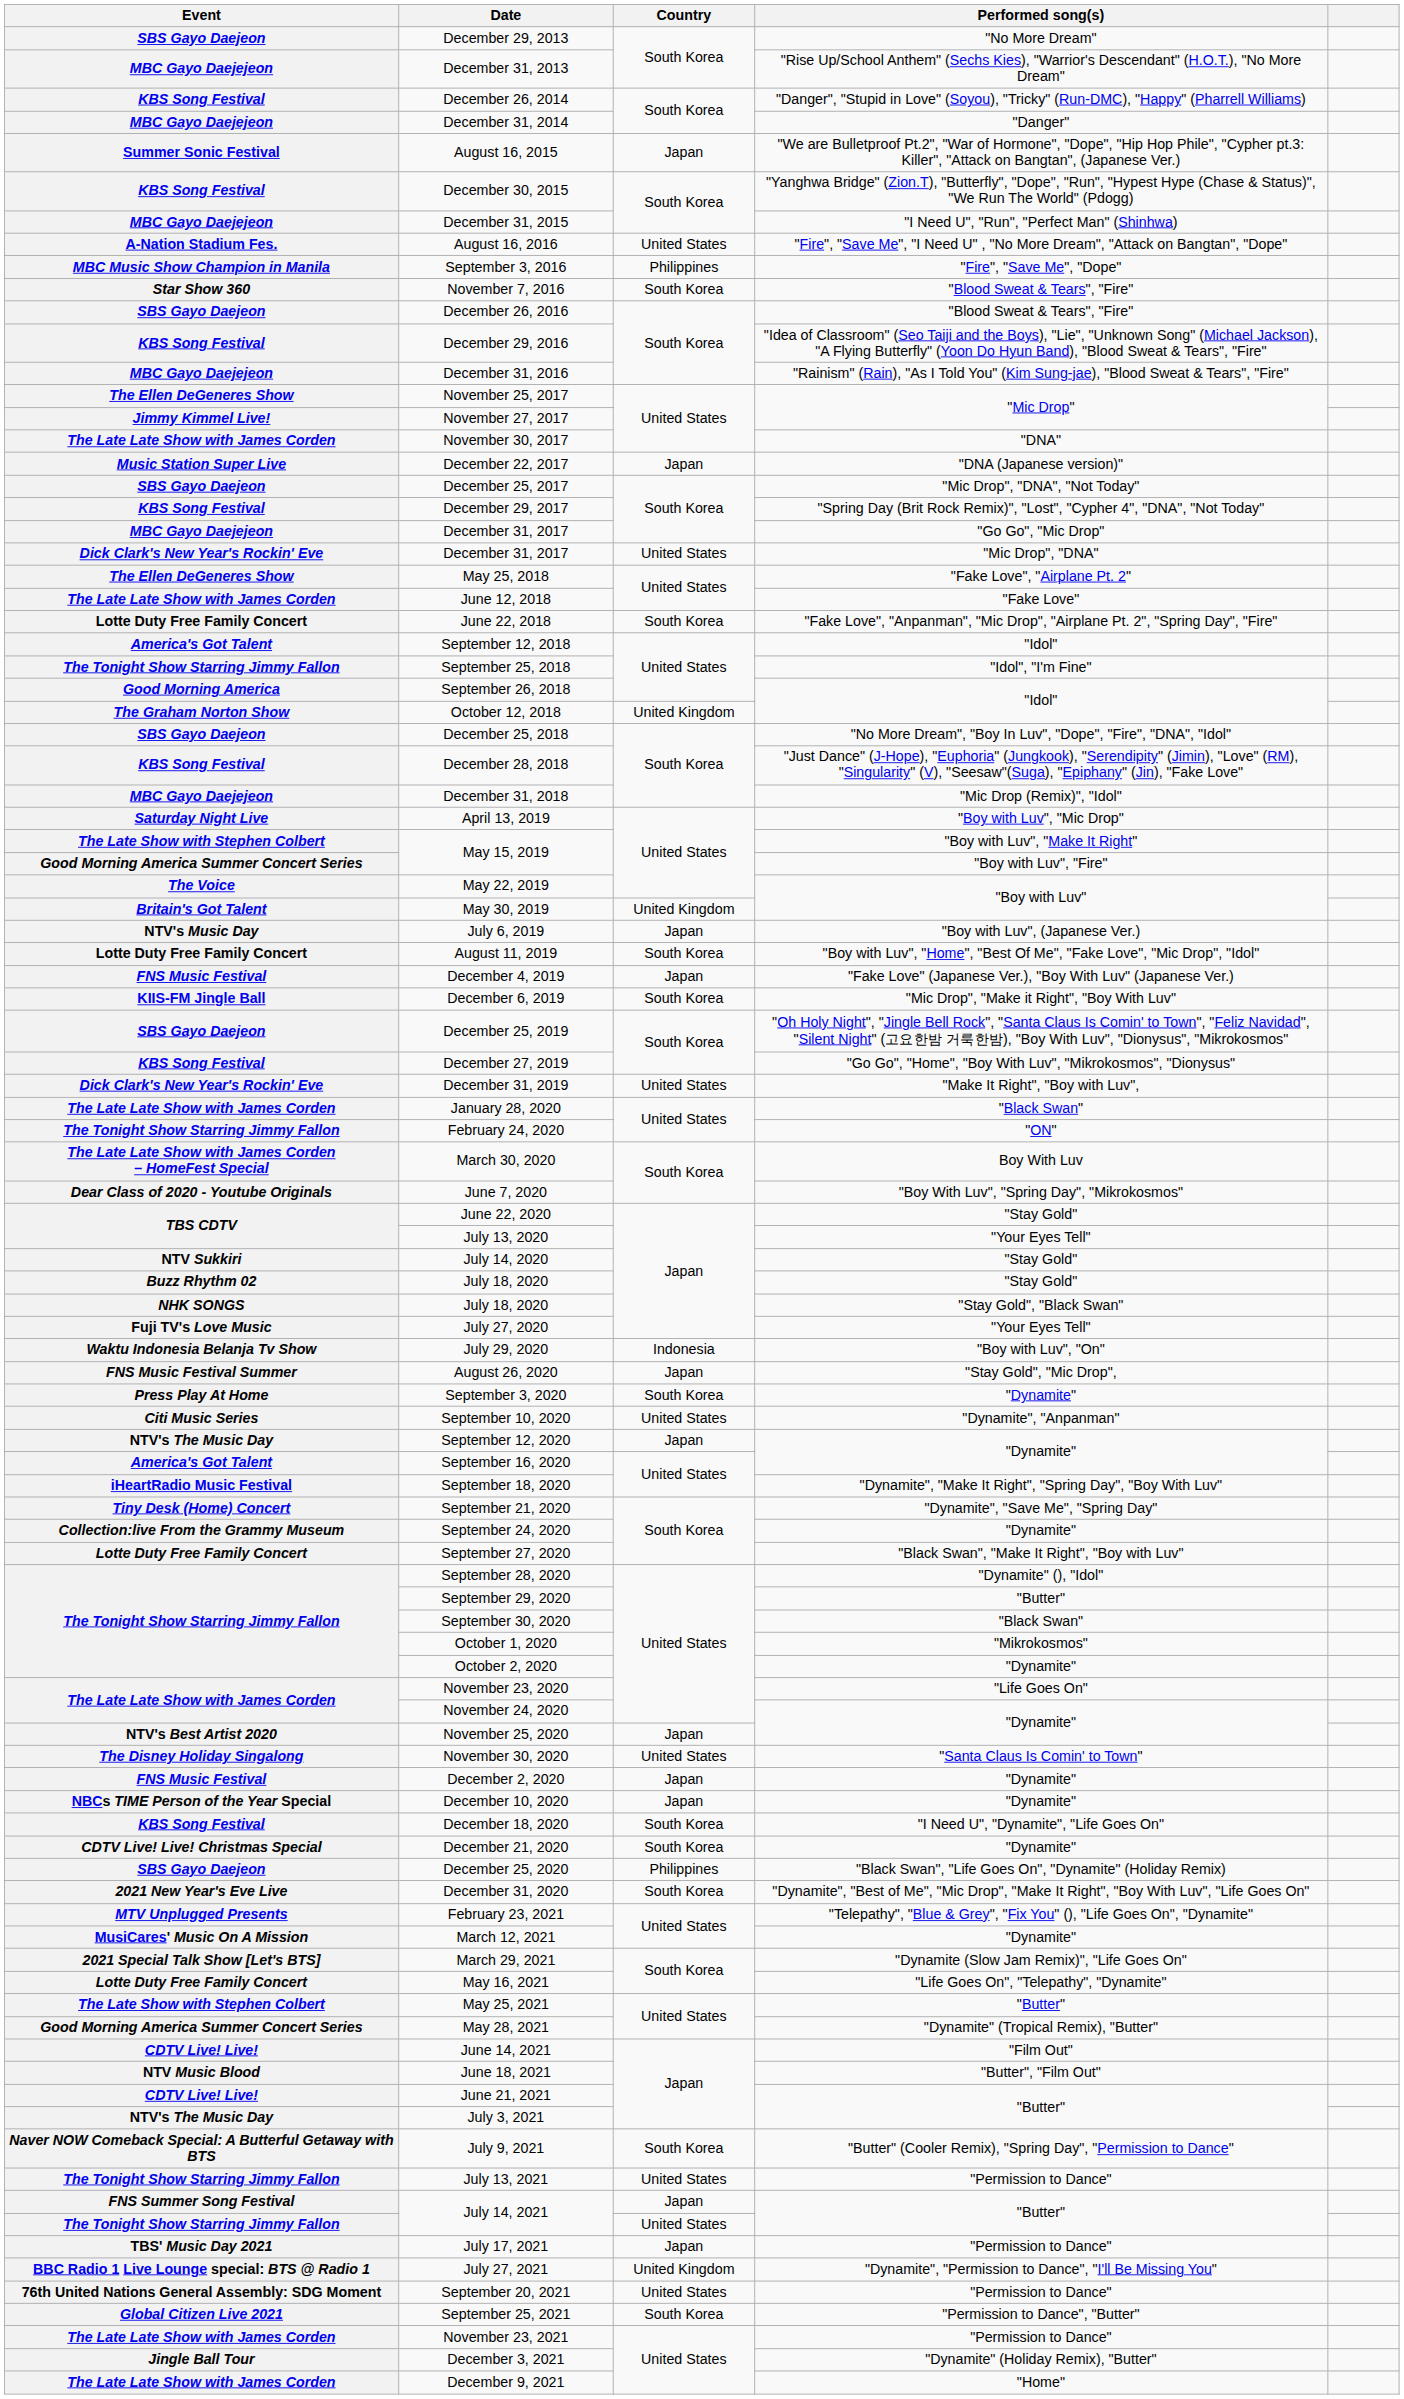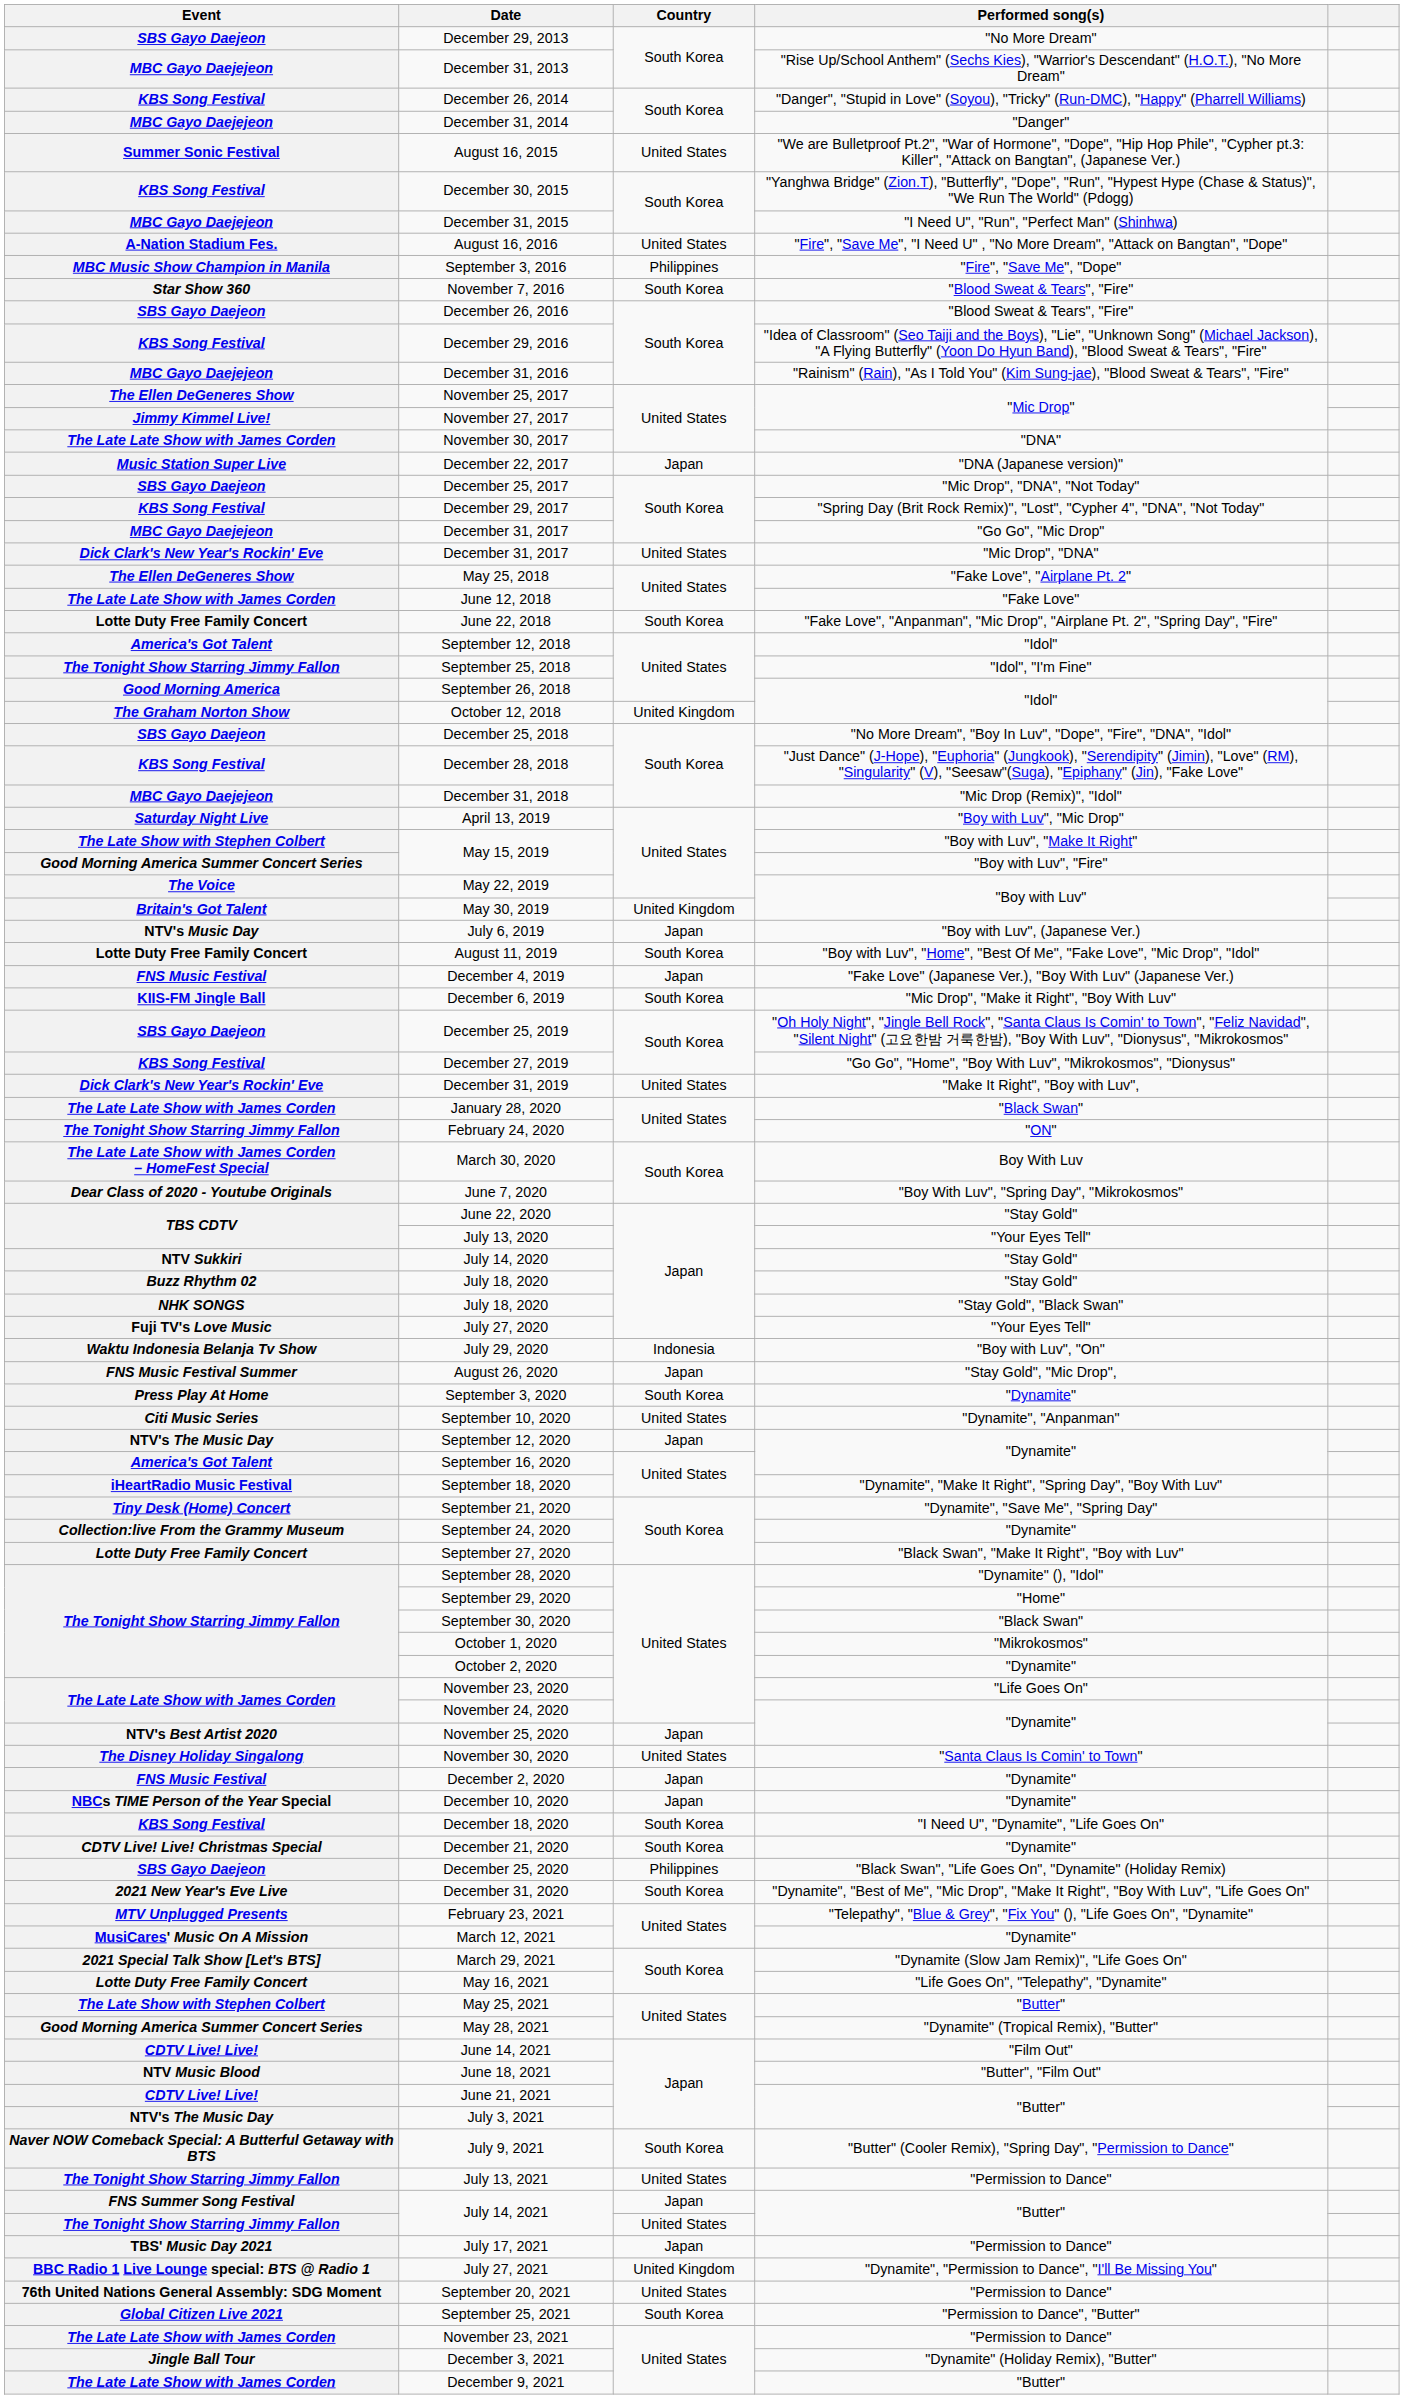August 16, 2015 | Country: Japan -> United States
September 29, 2020 | Performed song(s): "Butter" -> "Home"
December 9, 2021 | Performed song(s): "Home" -> "Butter"
